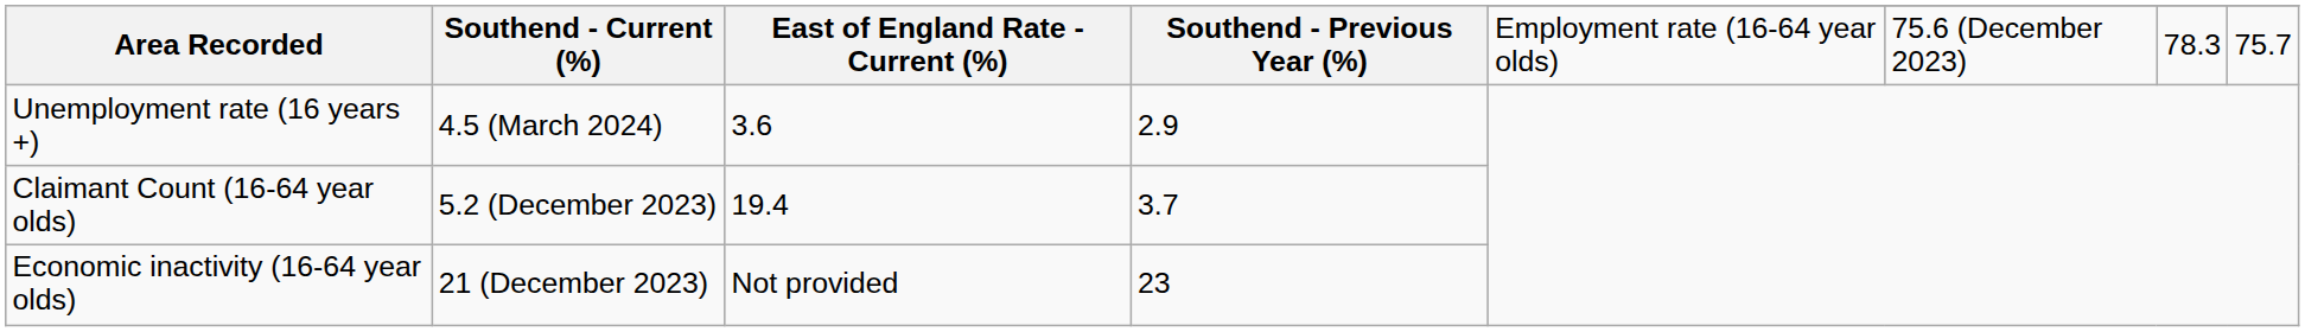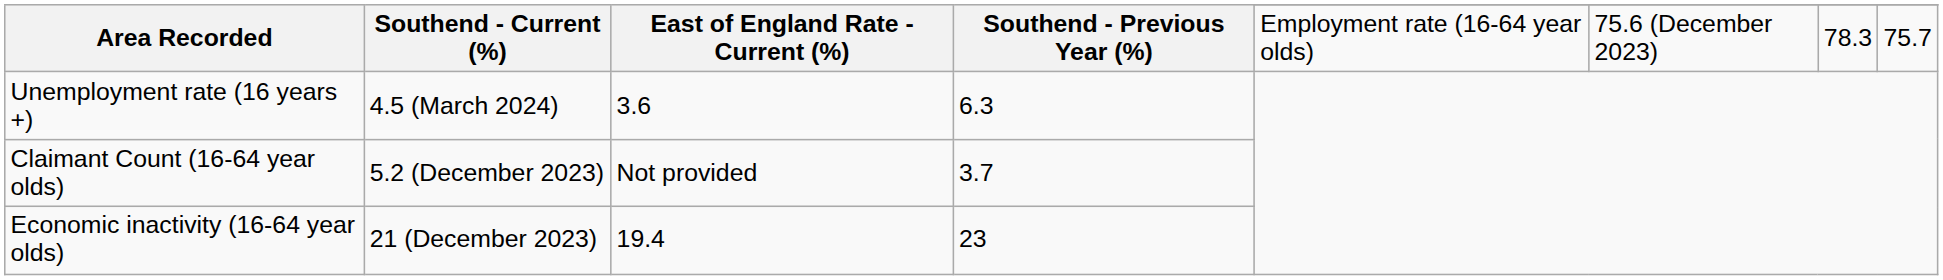Unemployment rate (16 years +) | Southend - Previous Year (%): 2.9 -> 6.3
Claimant Count (16-64 year olds) | East of England Rate - Current (%): 19.4 -> Not provided
Economic inactivity (16-64 year olds) | East of England Rate - Current (%): Not provided -> 19.4
